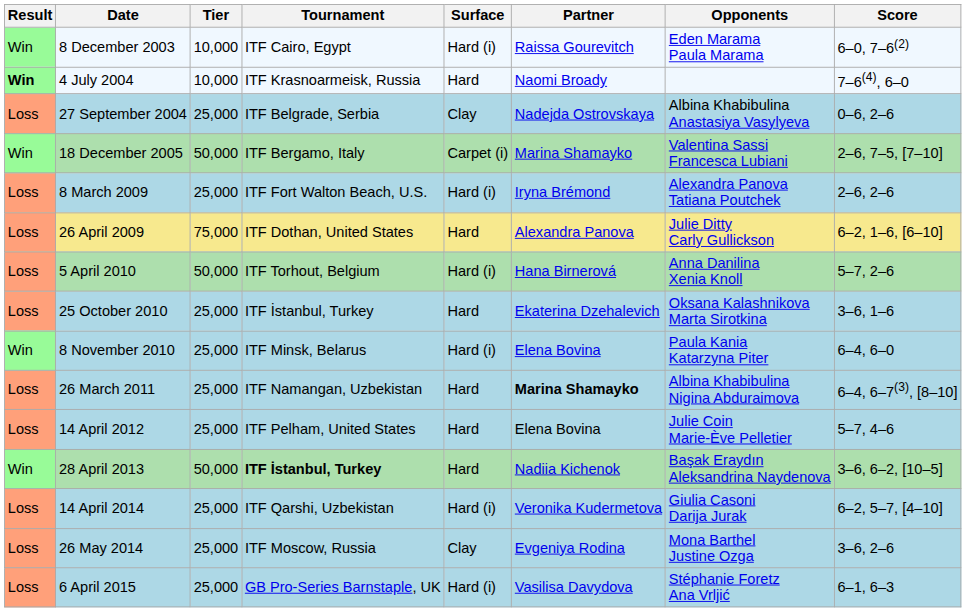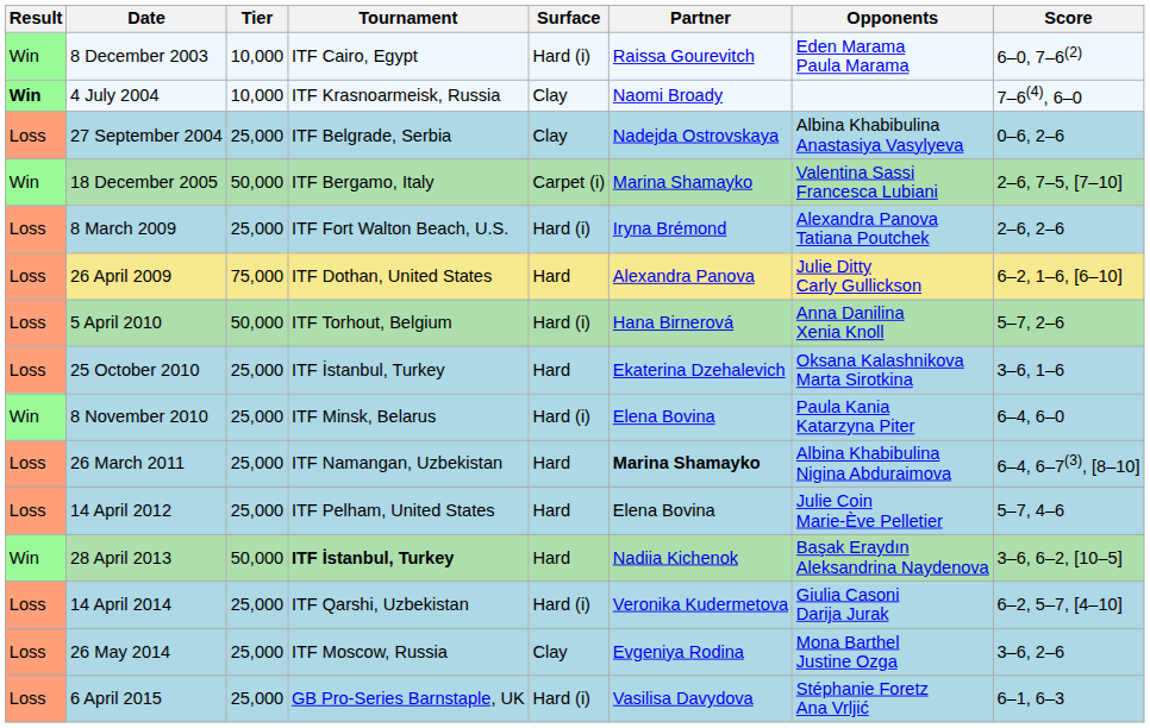4 July 2004 | Surface: Hard -> Clay
